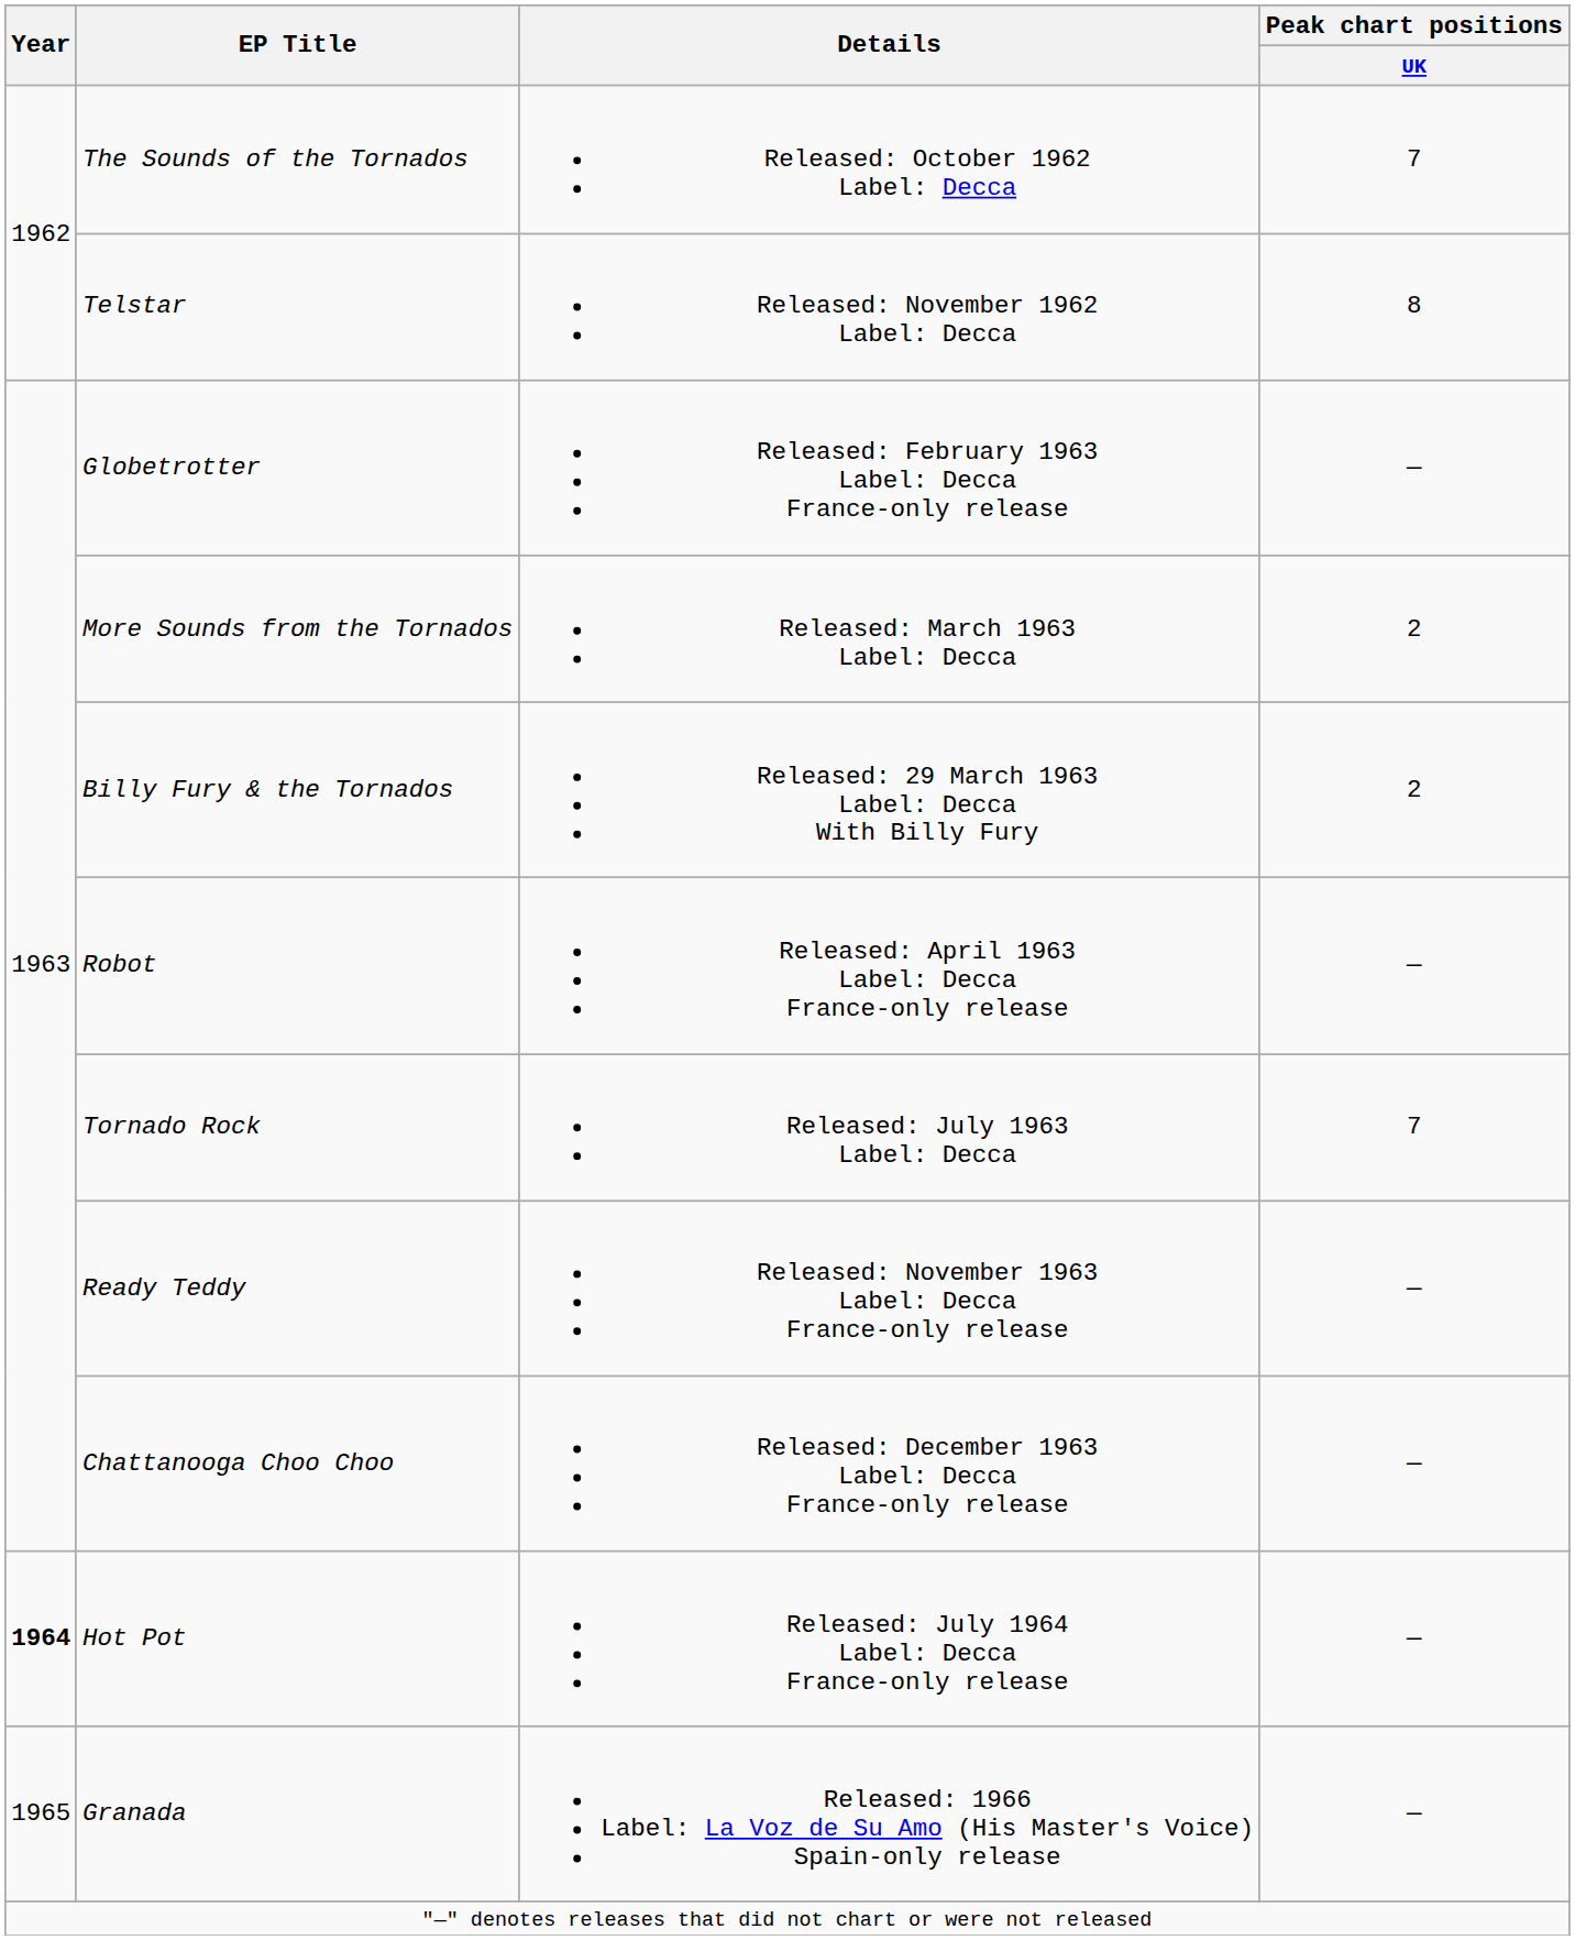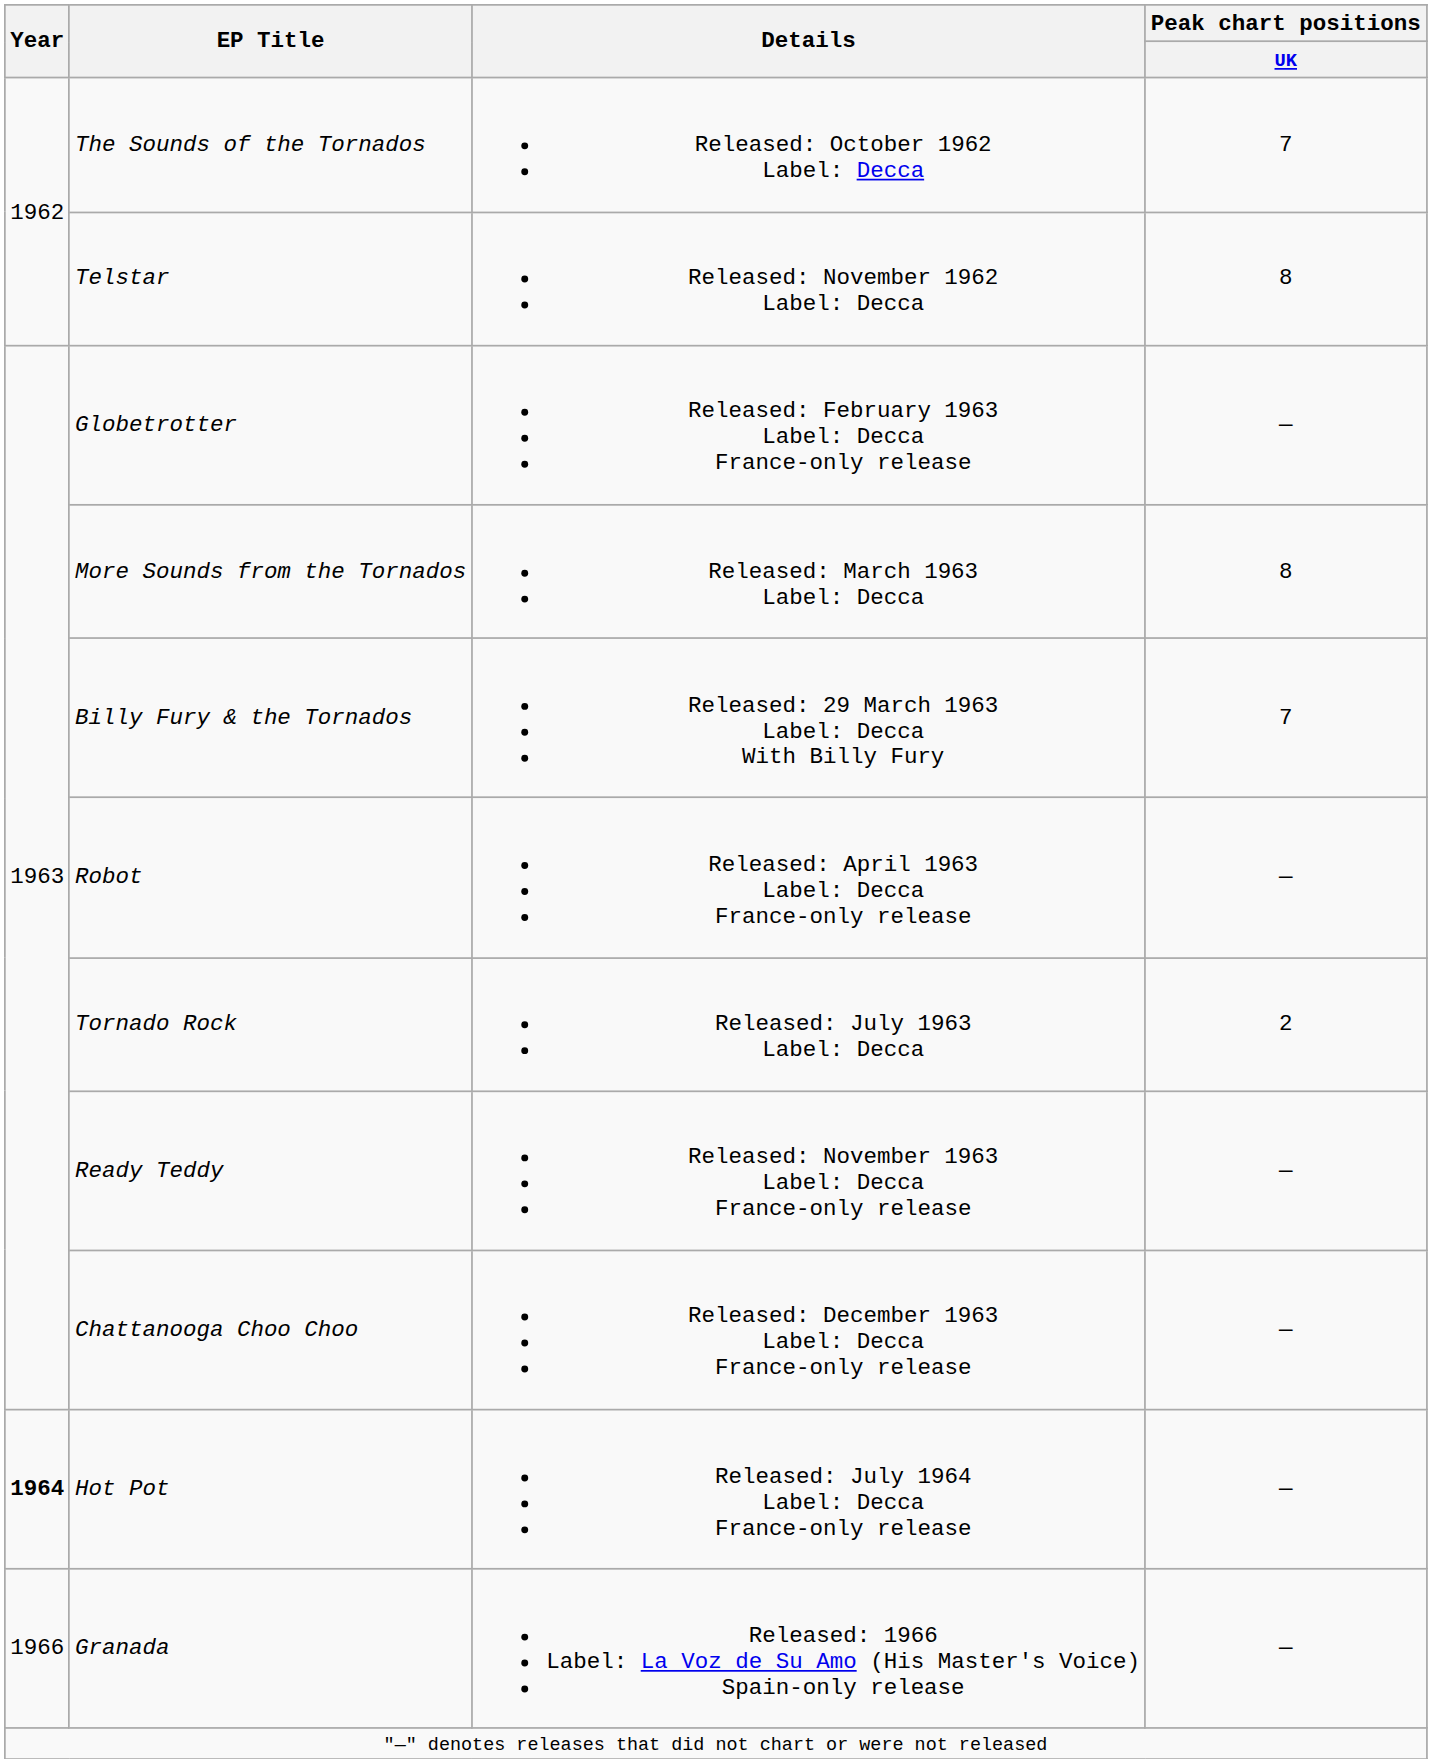More Sounds from the Tornados | Peak chart positions / UK: 2 -> 8
Billy Fury & the Tornados | Peak chart positions / UK: 2 -> 7
Tornado Rock | Peak chart positions / UK: 7 -> 2
Granada | Year: 1965 -> 1966
